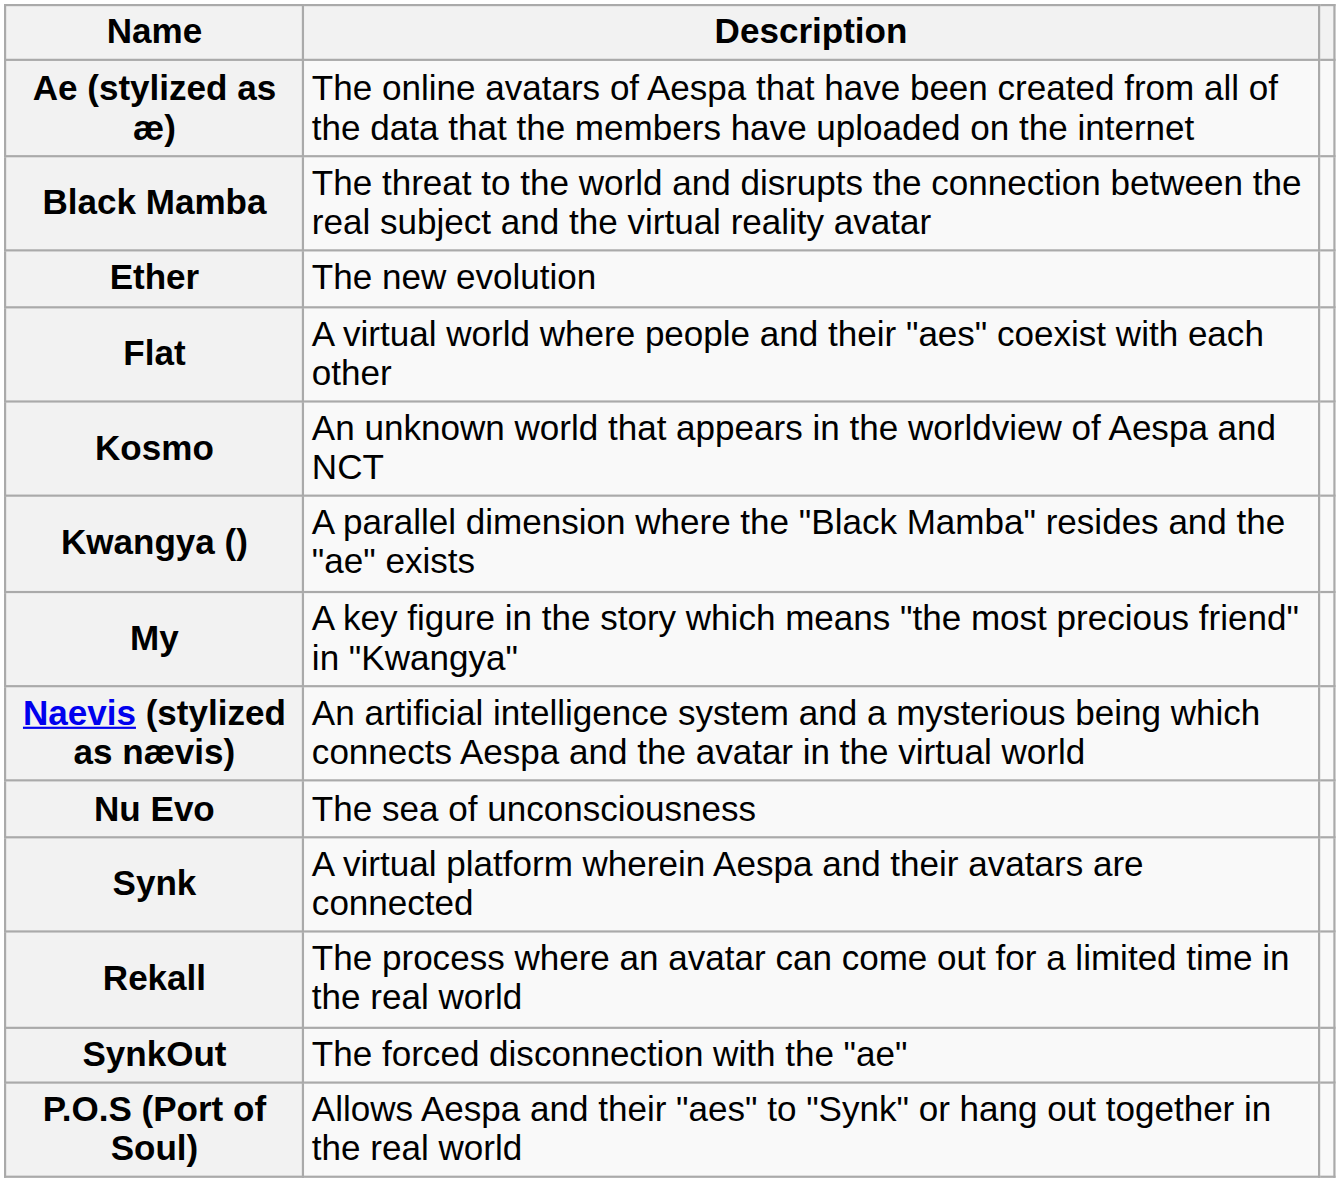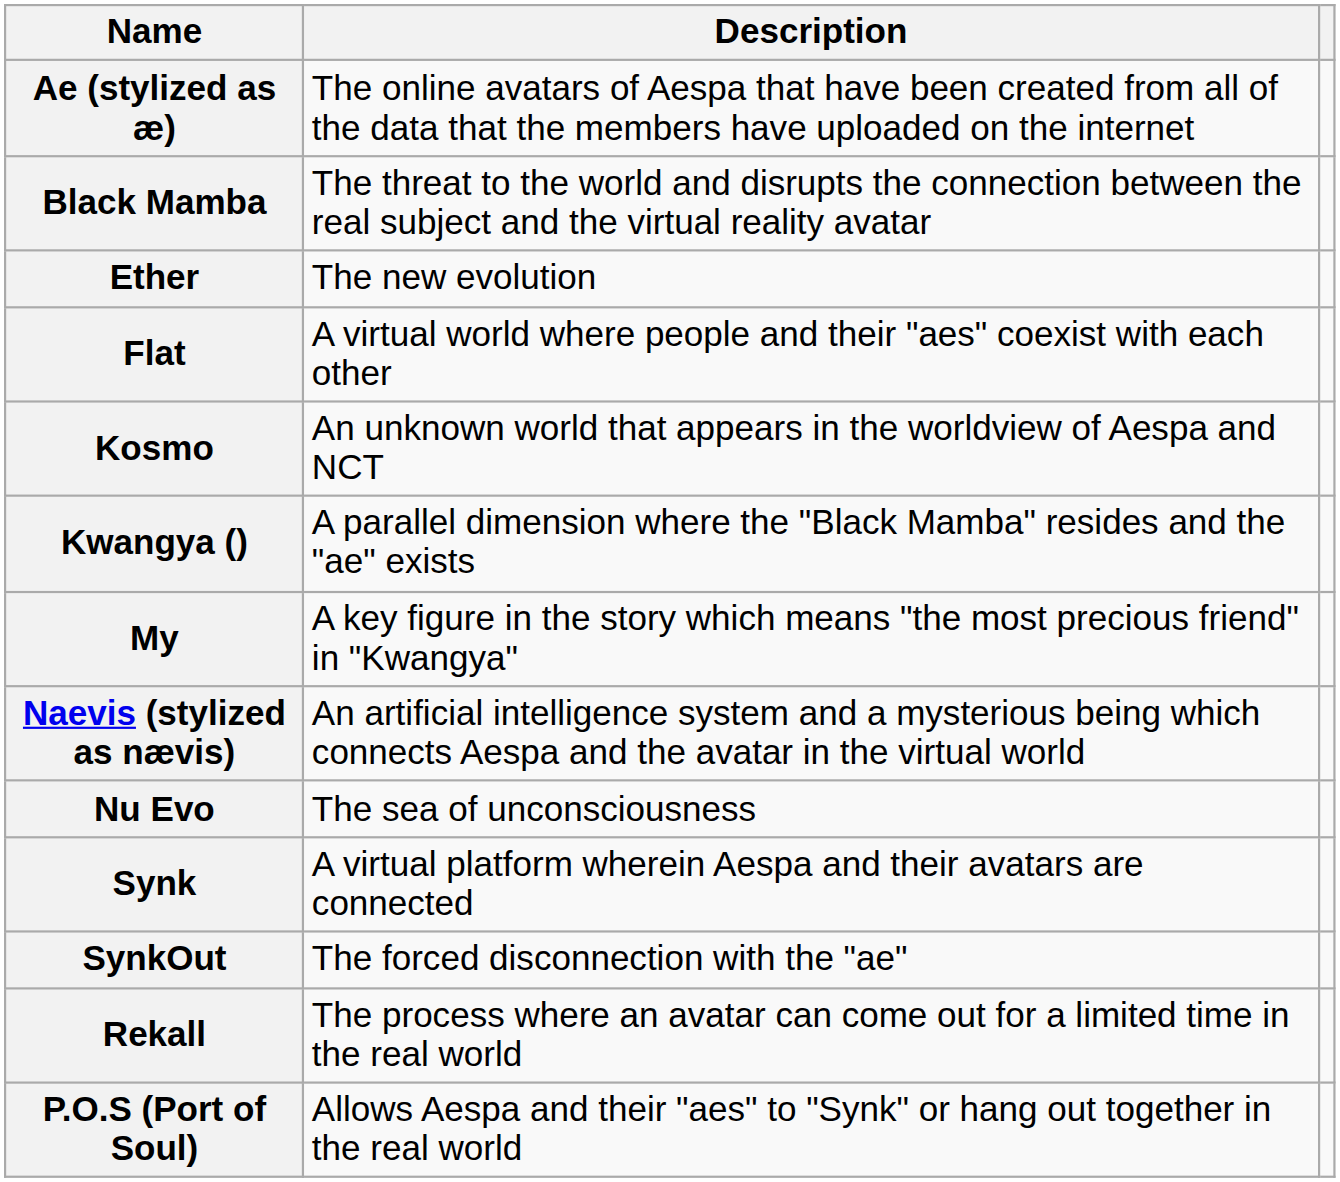rows swapped: SynkOut <-> Rekall
